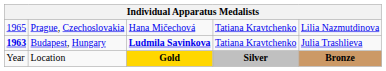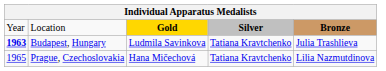rows swapped: Location <-> Prague, Czechoslovakia
Budapest, Hungary | column 3: bold -> normal
